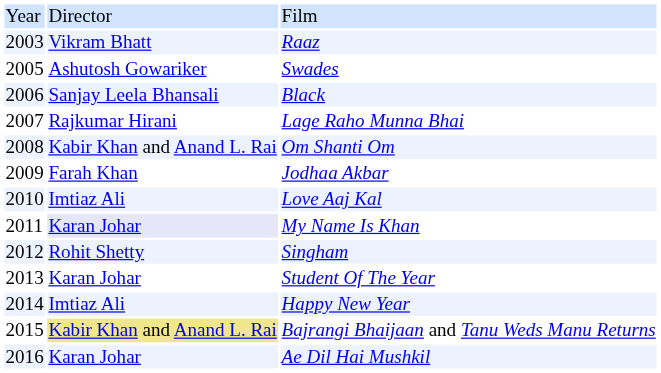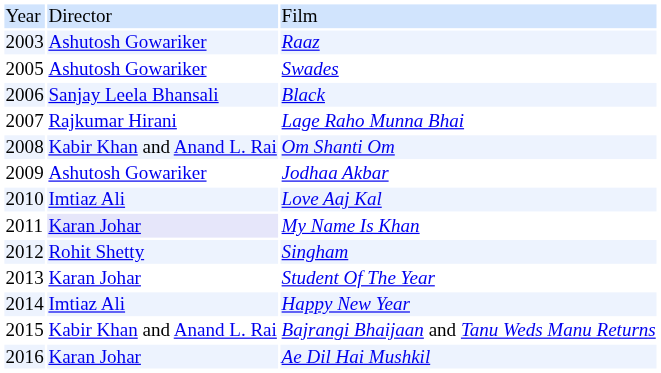Raaz | column 2: Vikram Bhatt -> Ashutosh Gowariker
Jodhaa Akbar | column 2: Farah Khan -> Ashutosh Gowariker
Bajrangi Bhaijaan and Tanu Weds Manu Returns | column 2: khaki background -> no background
